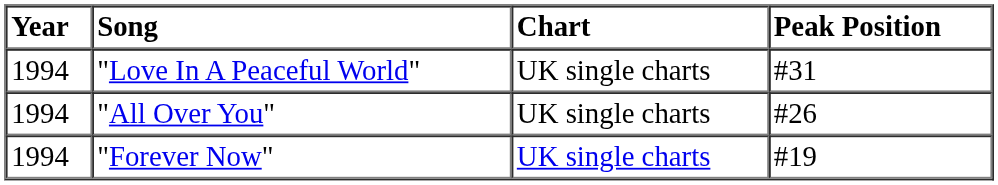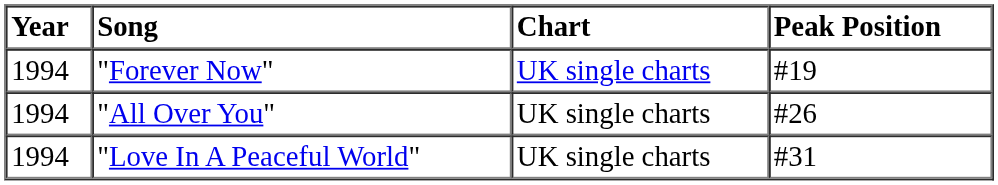rows swapped: "Forever Now" <-> "Love In A Peaceful World"
